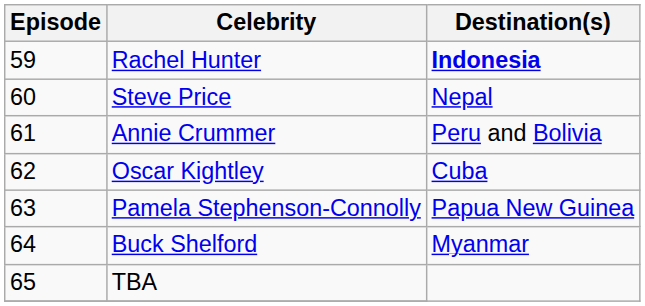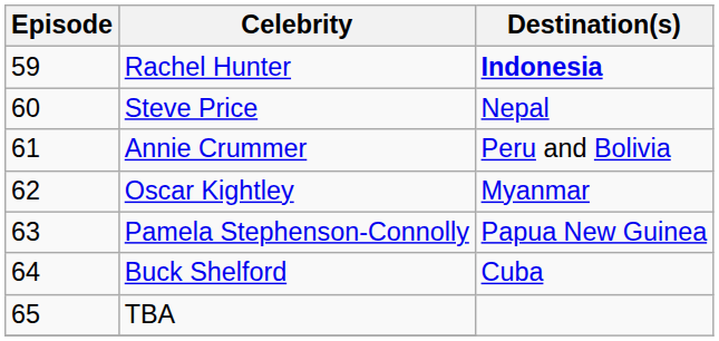Oscar Kightley | Destination(s): Cuba -> Myanmar
Buck Shelford | Destination(s): Myanmar -> Cuba
